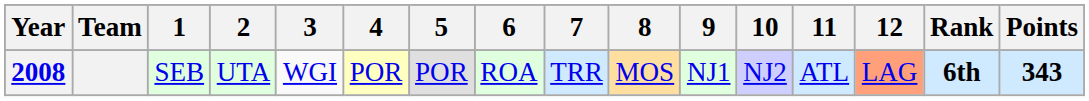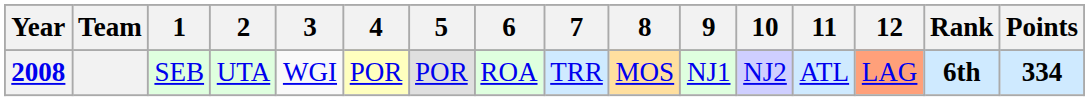2008 | Points: 343 -> 334
